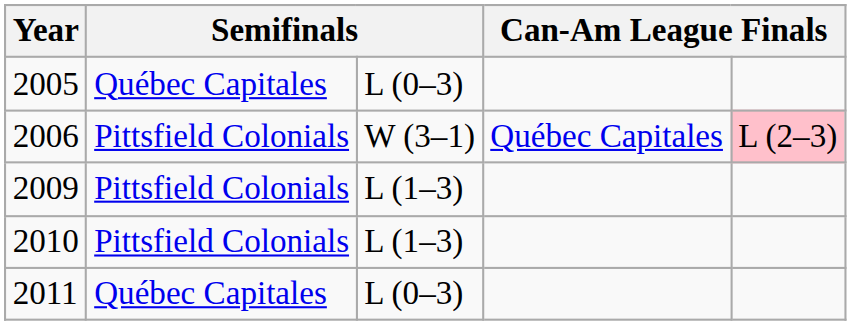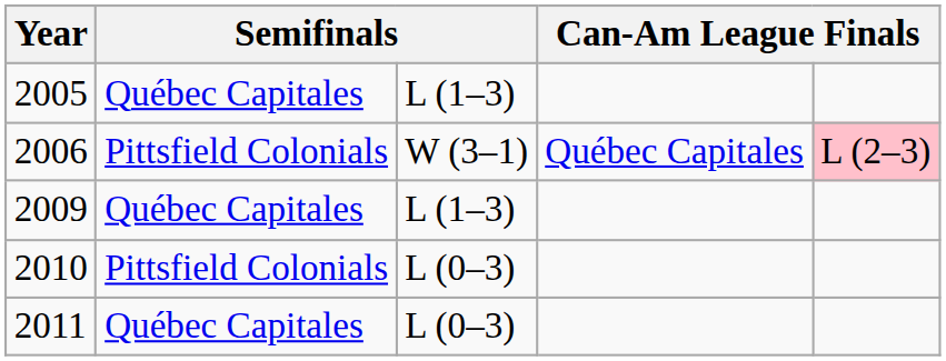2005 | column 3: L (0–3) -> L (1–3)
2009 | column 2: Pittsfield Colonials -> Québec Capitales
2010 | column 3: L (1–3) -> L (0–3)
